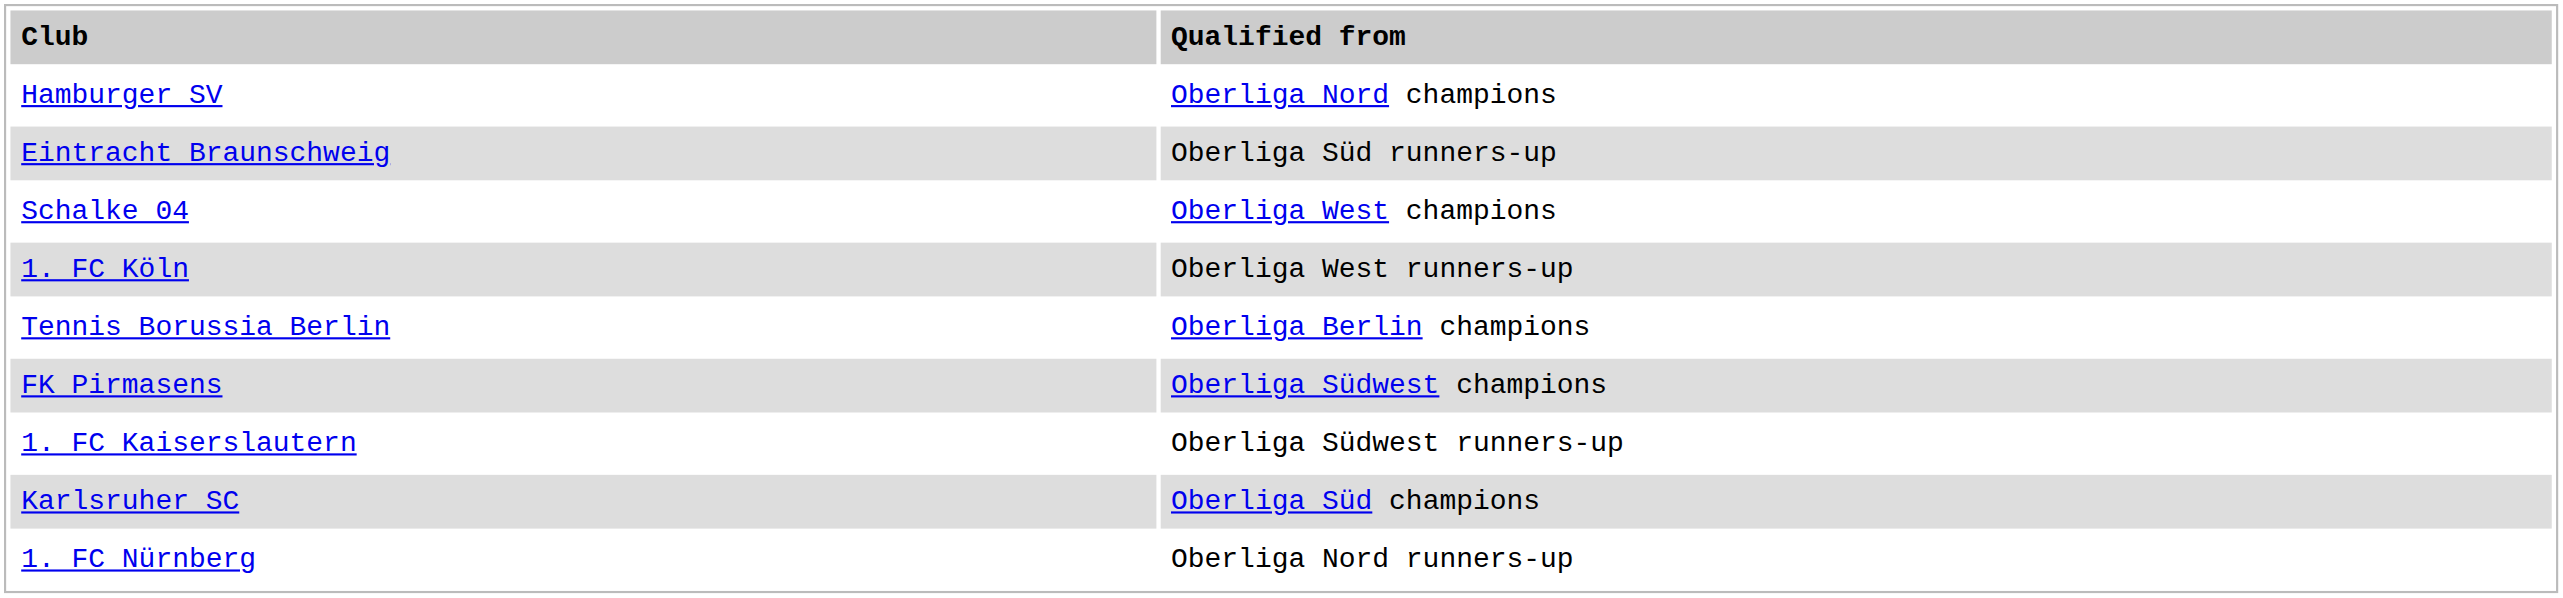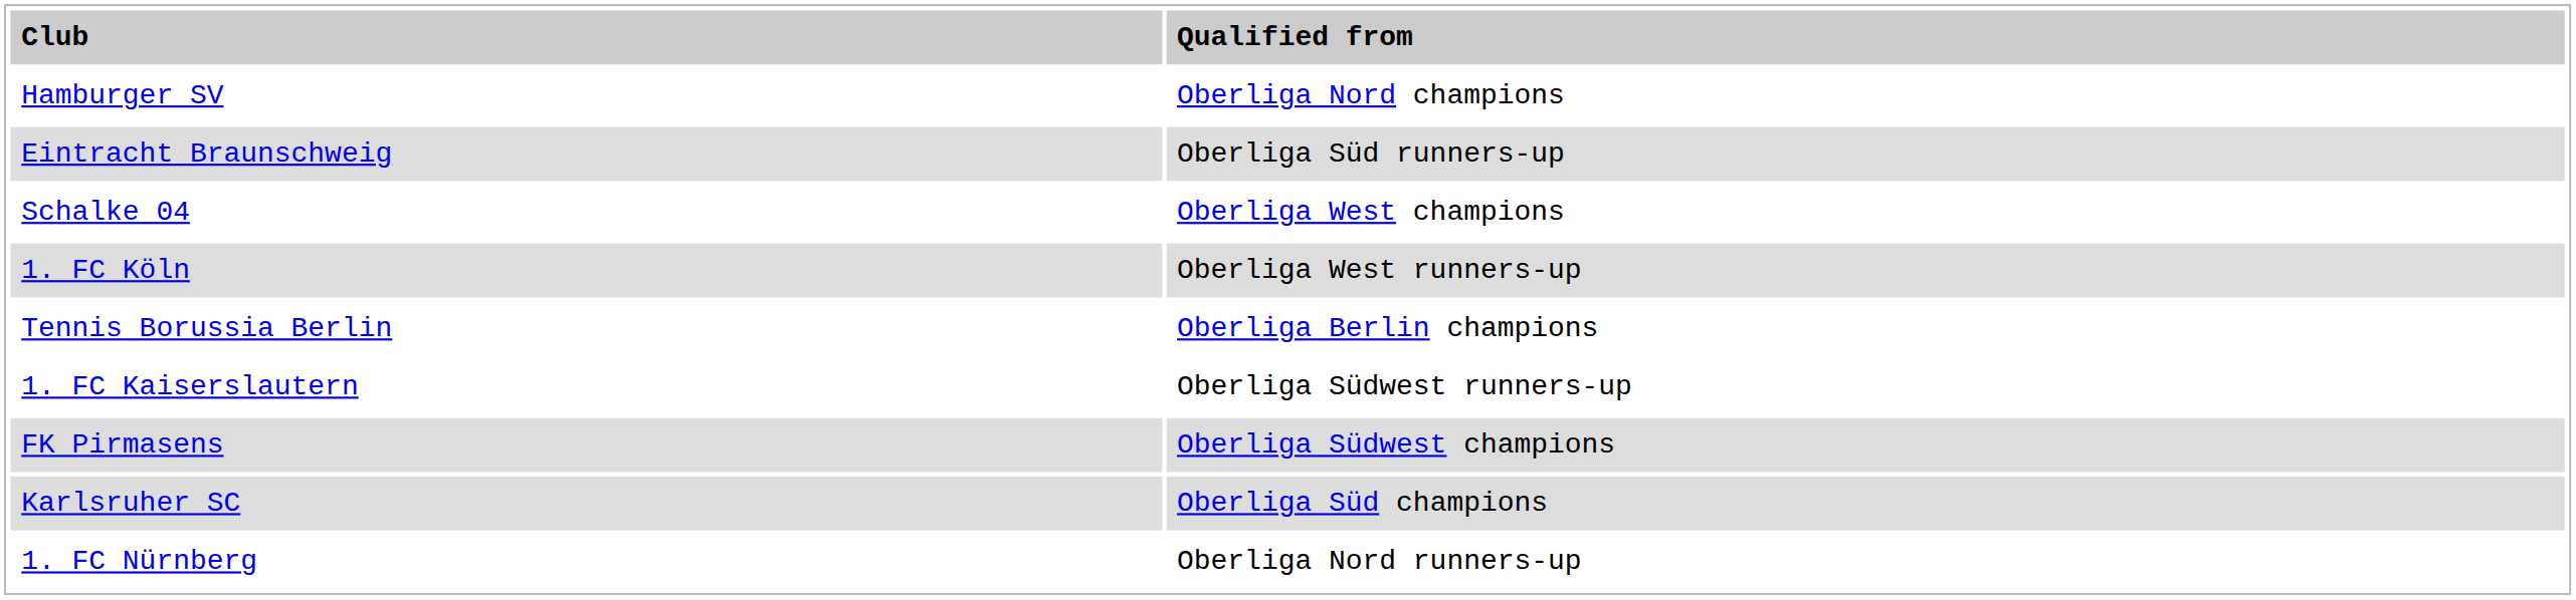rows swapped: FK Pirmasens <-> 1. FC Kaiserslautern
